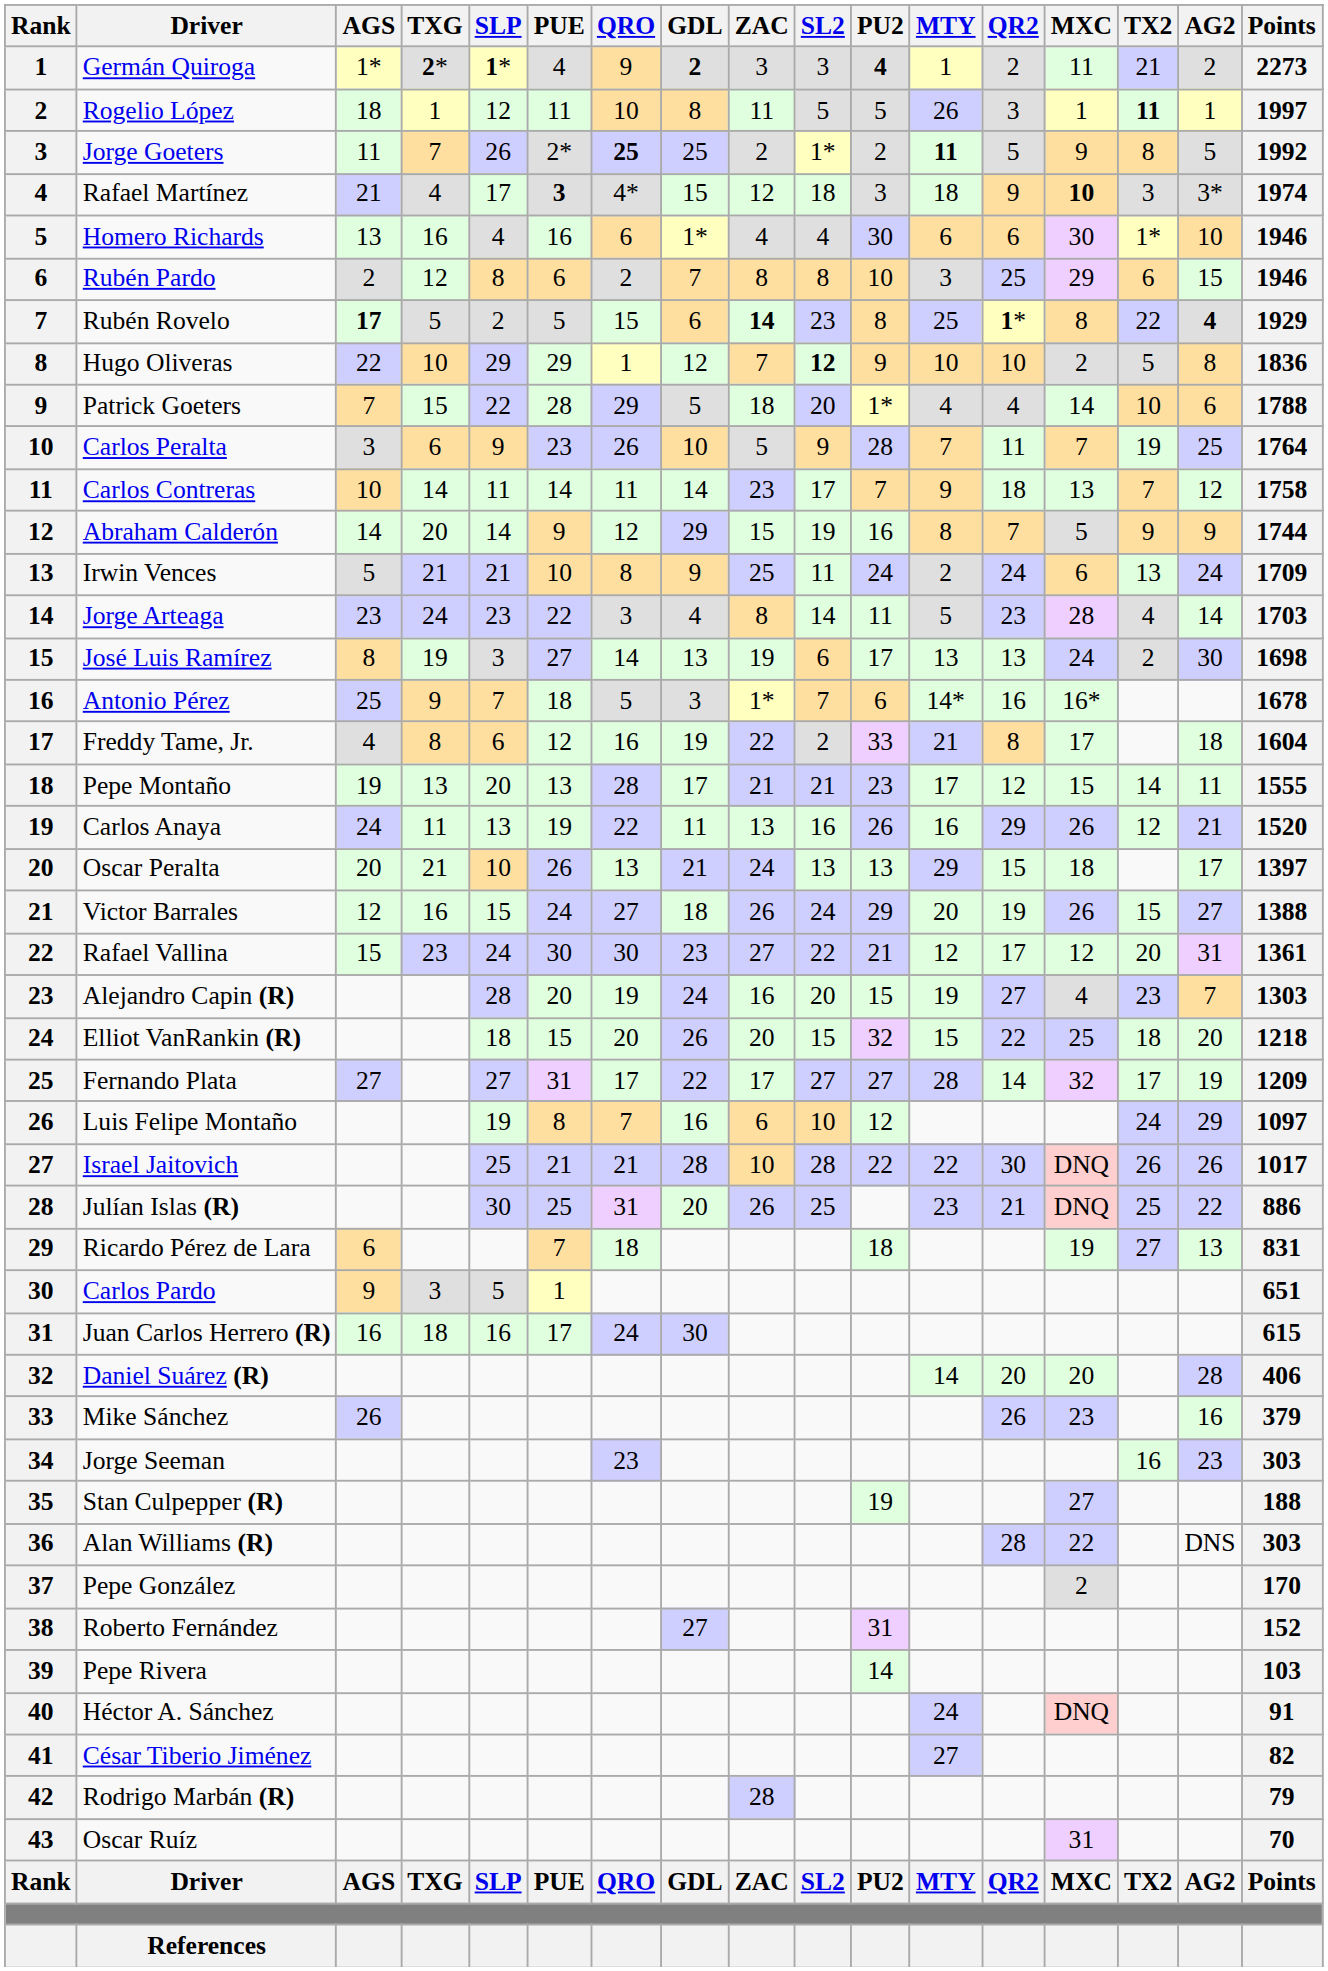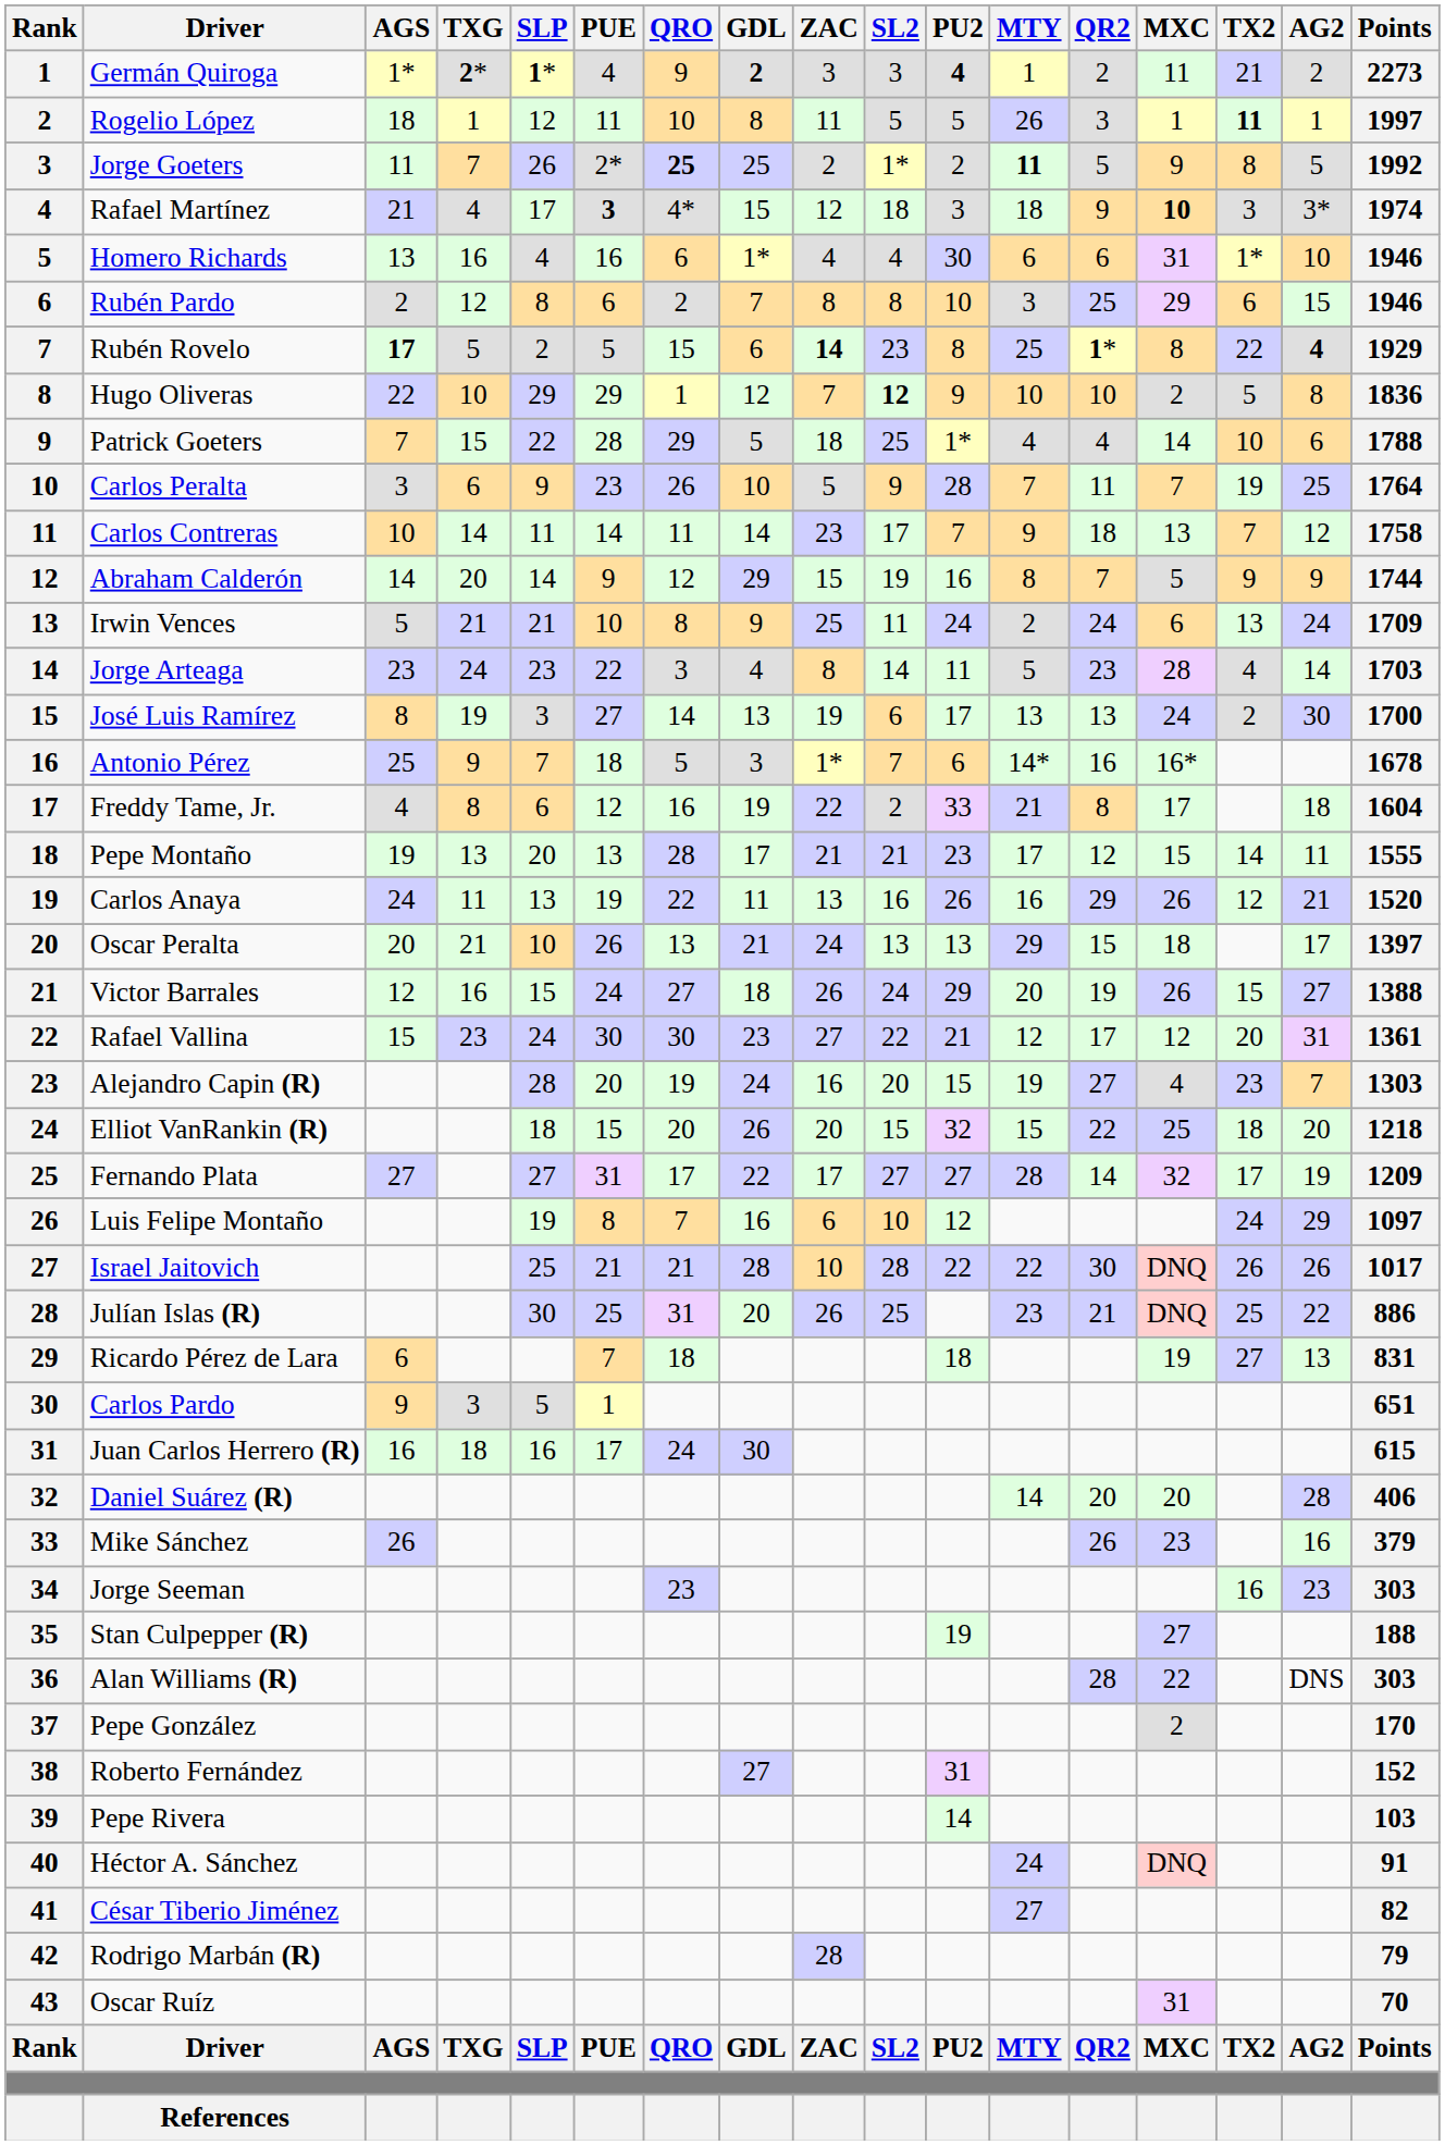Homero Richards | MXC: 30 -> 31
Patrick Goeters | SL2: 20 -> 25
José Luis Ramírez | Points: 1698 -> 1700
